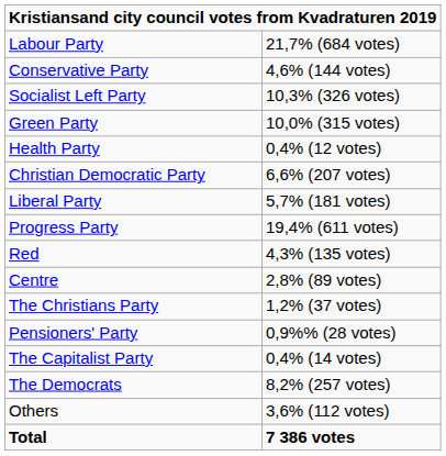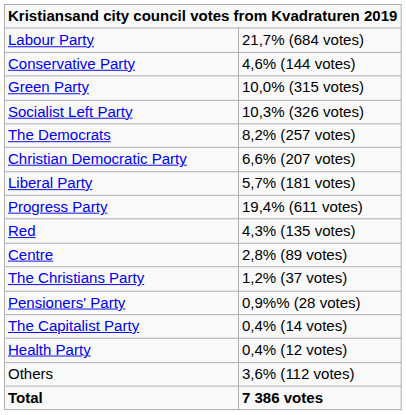rows swapped: Socialist Left Party <-> Green Party
rows swapped: The Democrats <-> Health Party
